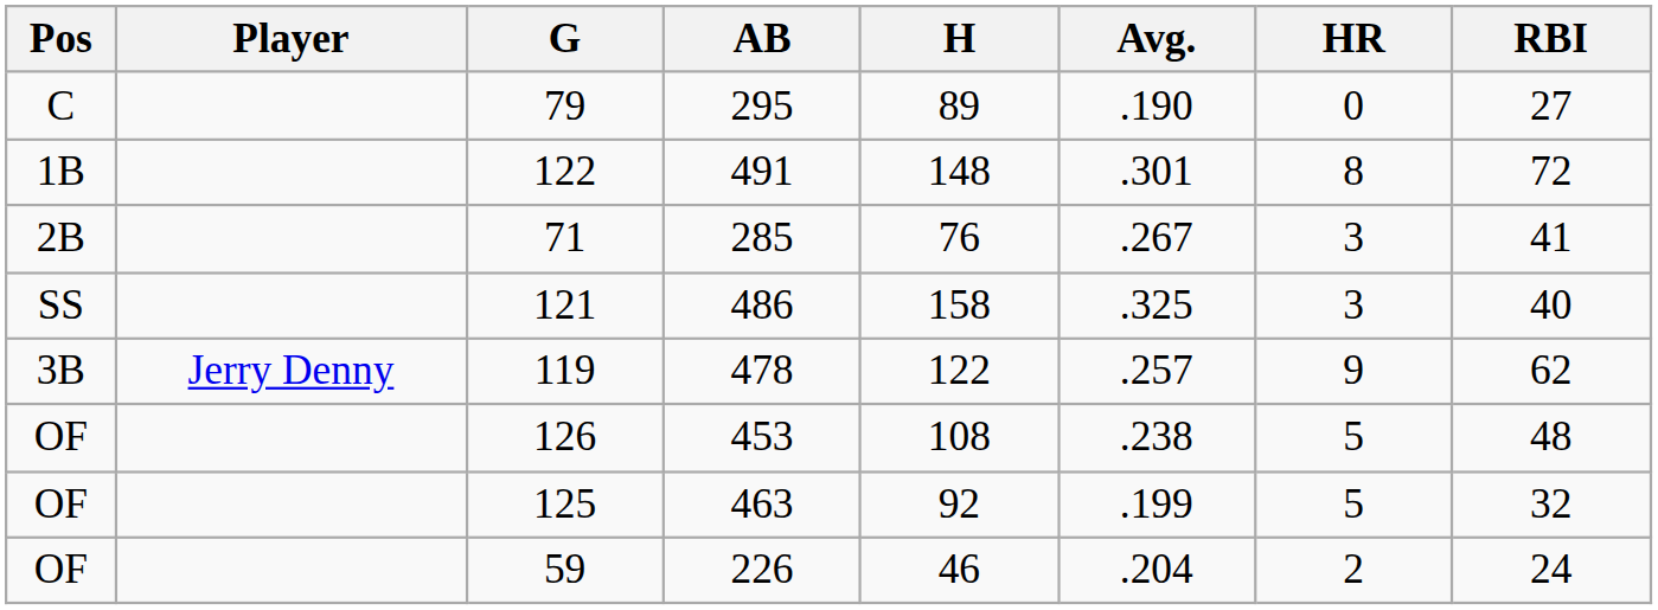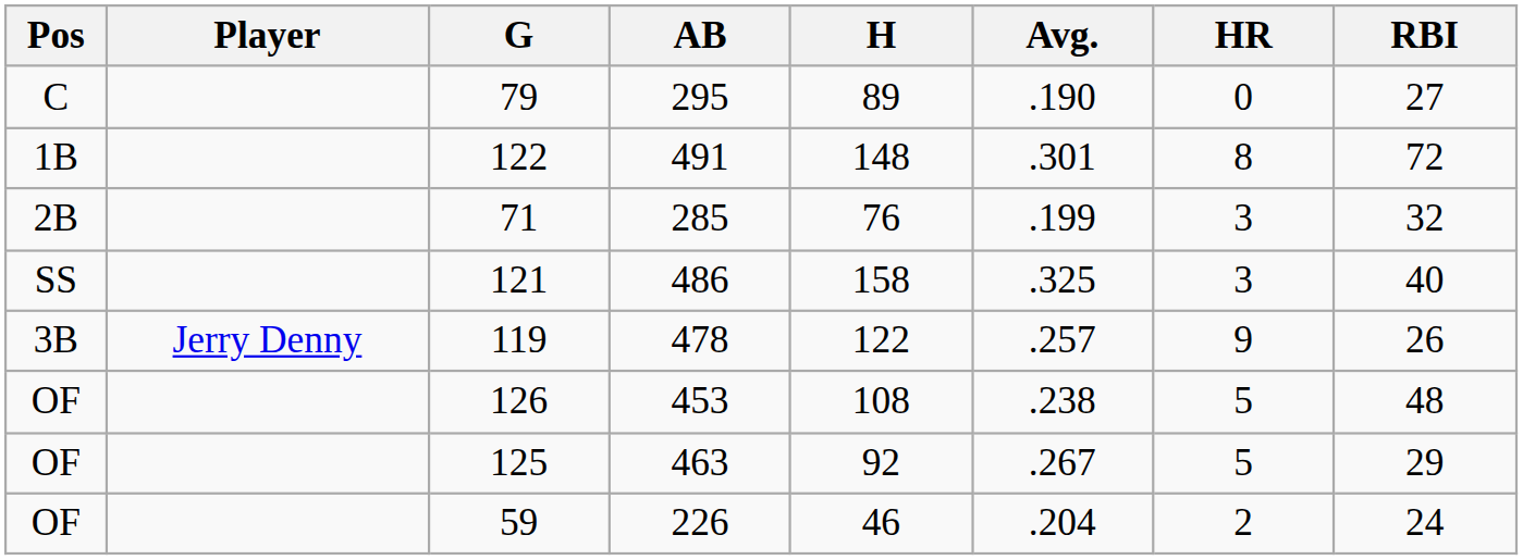71 | Avg.: .267 -> .199
71 | RBI: 41 -> 32
119 | RBI: 62 -> 26
125 | Avg.: .199 -> .267
125 | RBI: 32 -> 29
